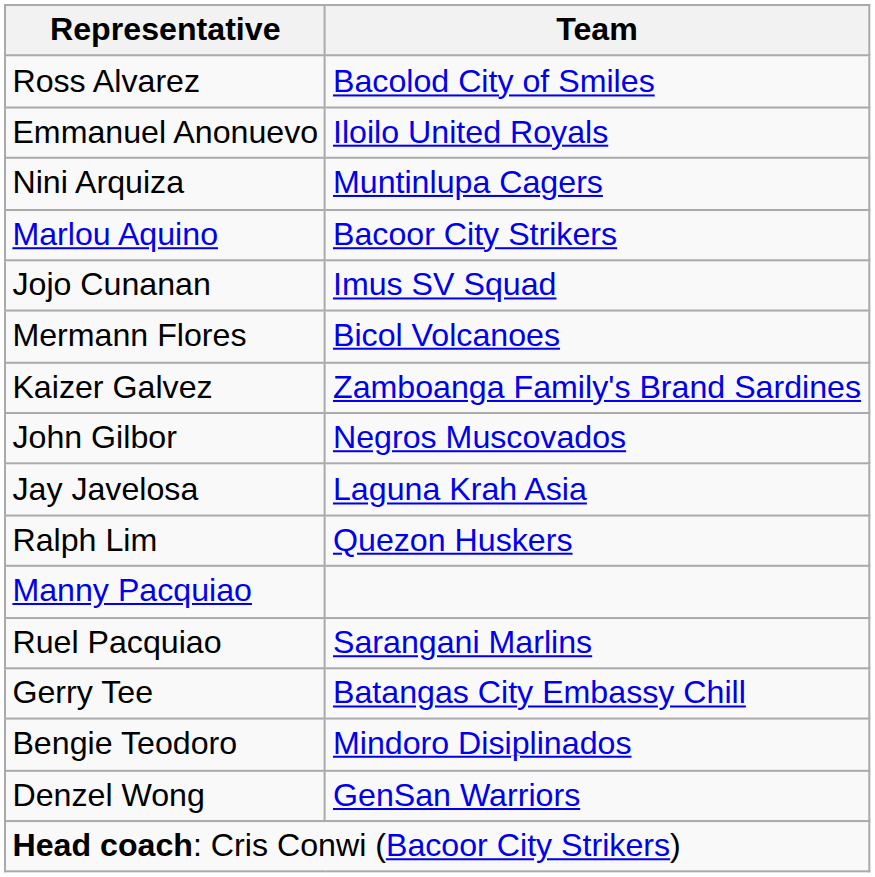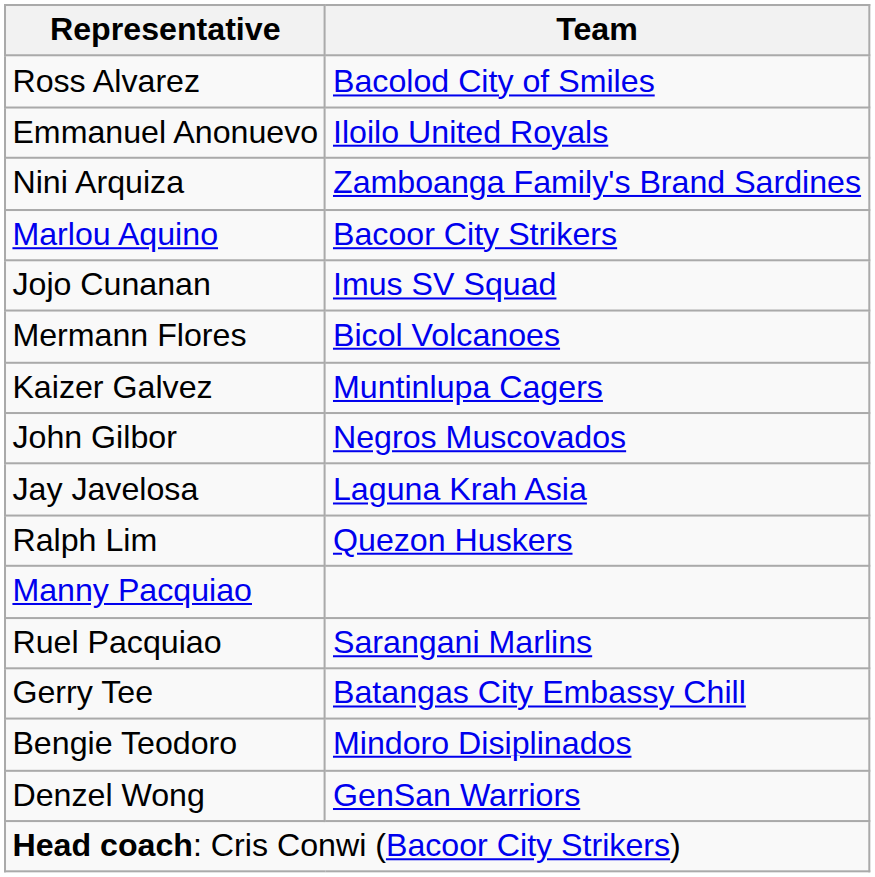Nini Arquiza | Team: Muntinlupa Cagers -> Zamboanga Family's Brand Sardines
Kaizer Galvez | Team: Zamboanga Family's Brand Sardines -> Muntinlupa Cagers
